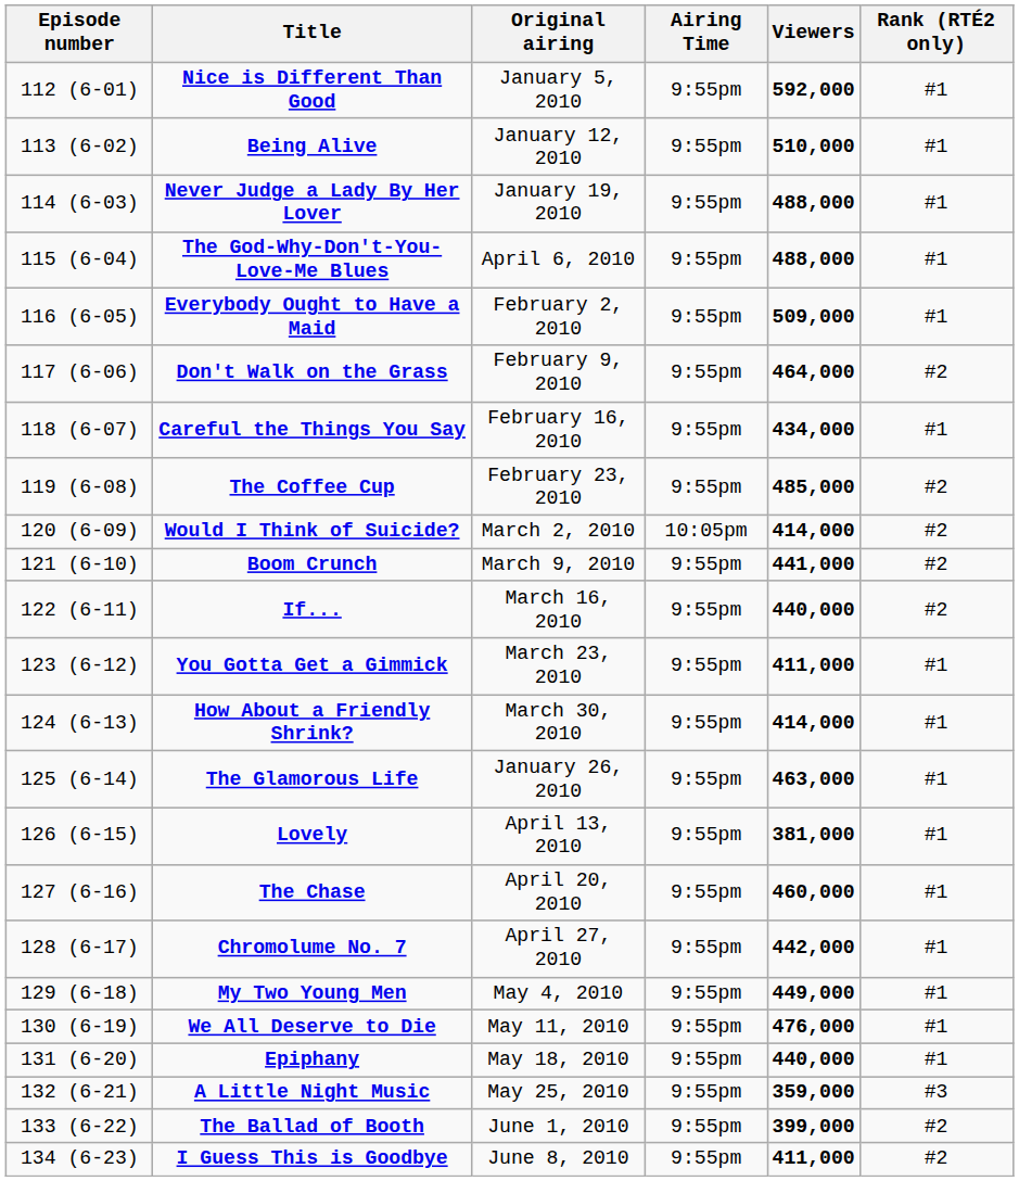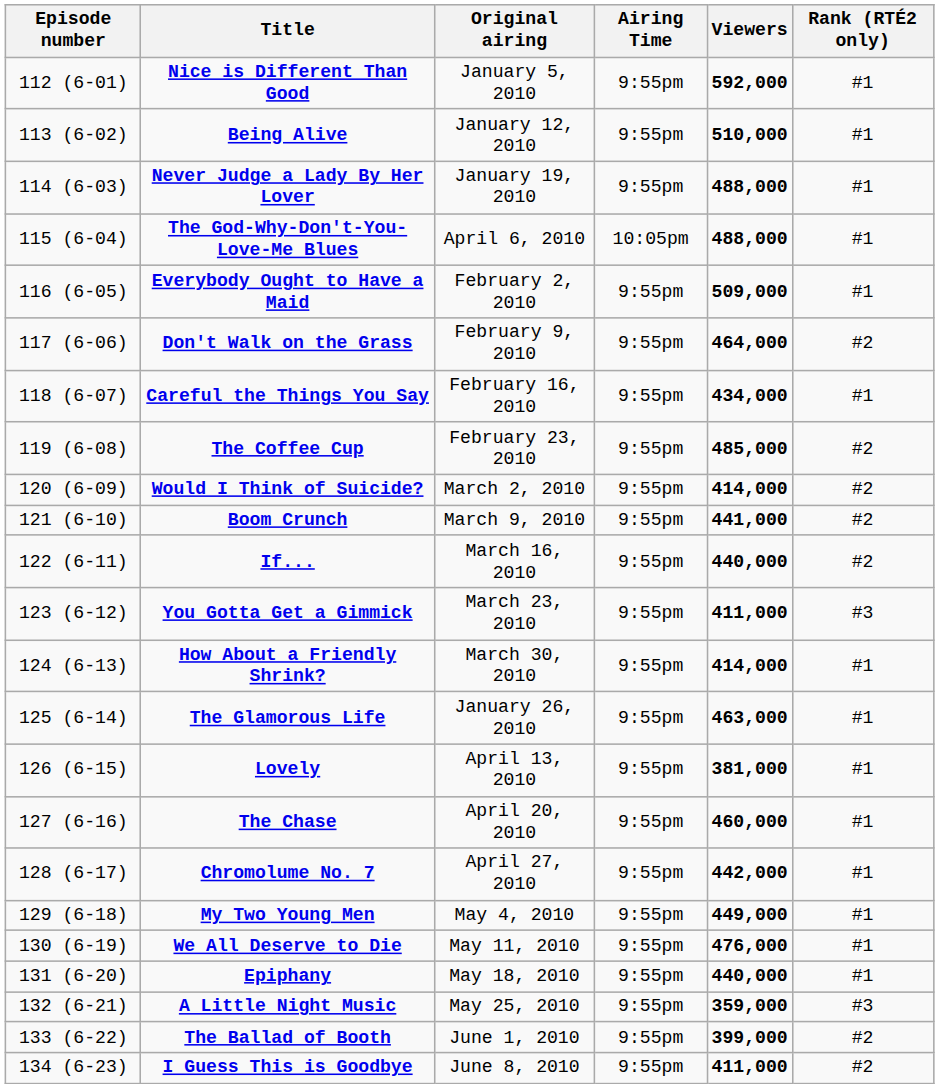The God-Why-Don't-You-Love-Me Blues | Airing Time: 9:55pm -> 10:05pm
Would I Think of Suicide? | Airing Time: 10:05pm -> 9:55pm
You Gotta Get a Gimmick | Rank (RTÉ2 only): #1 -> #3
